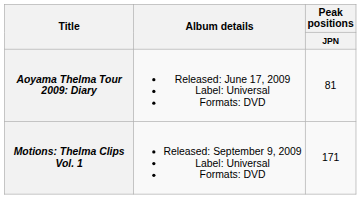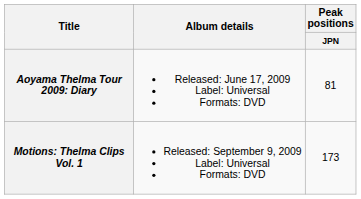Motions: Thelma Clips Vol. 1 | Peak positions / JPN: 171 -> 173
